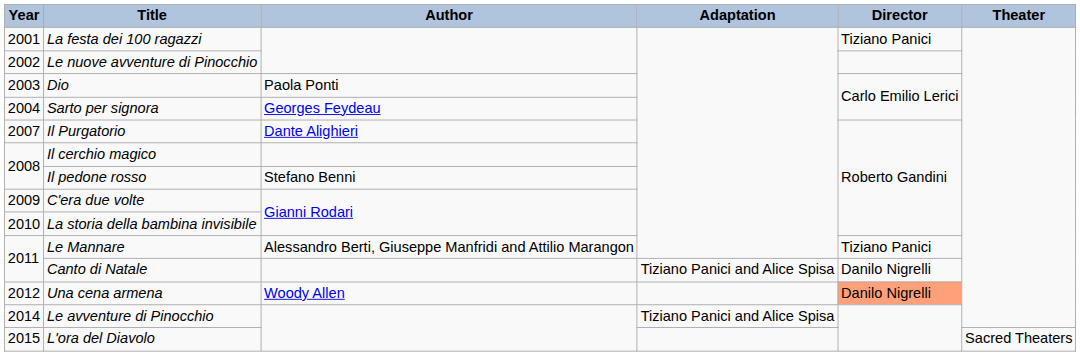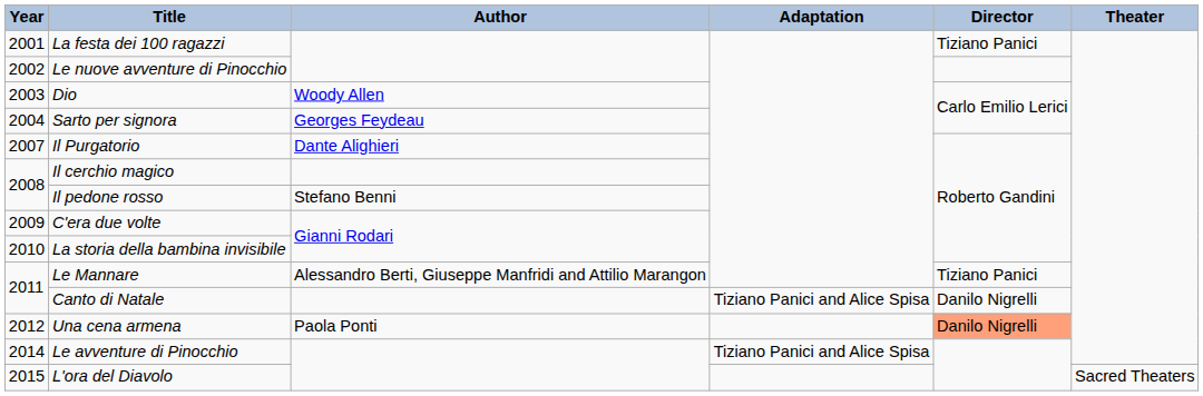Dio | Author: Paola Ponti -> Woody Allen
Una cena armena | Author: Woody Allen -> Paola Ponti
